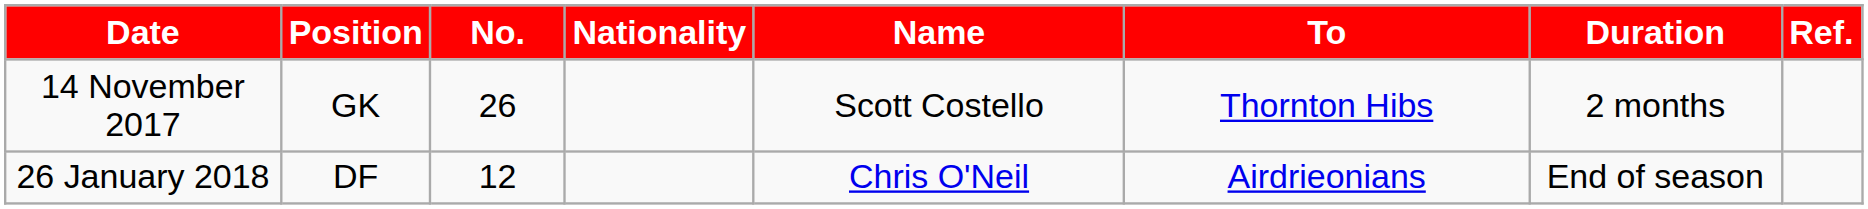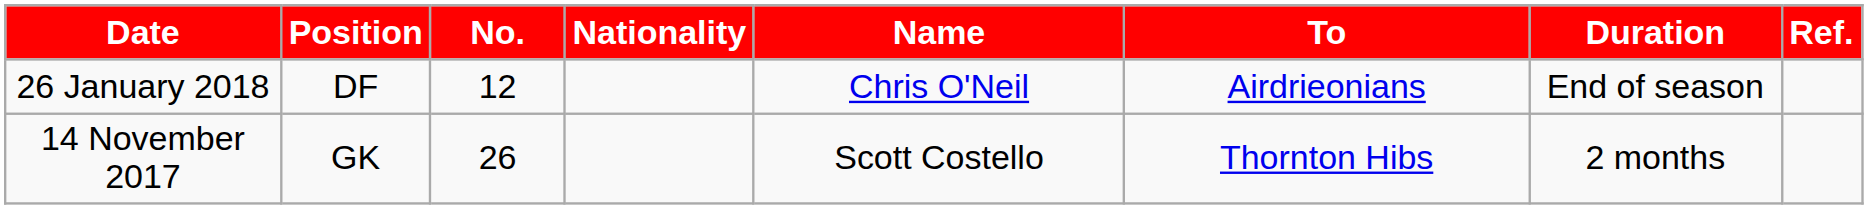rows swapped: 14 November 2017 <-> 26 January 2018
